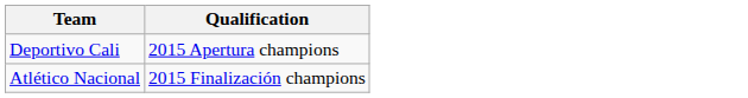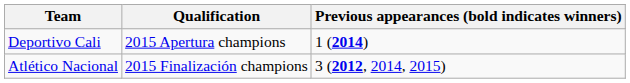+ column: Previous appearances (bold indicates winners) | 1 (2014) | 3 (2012, 2014, 2015)
